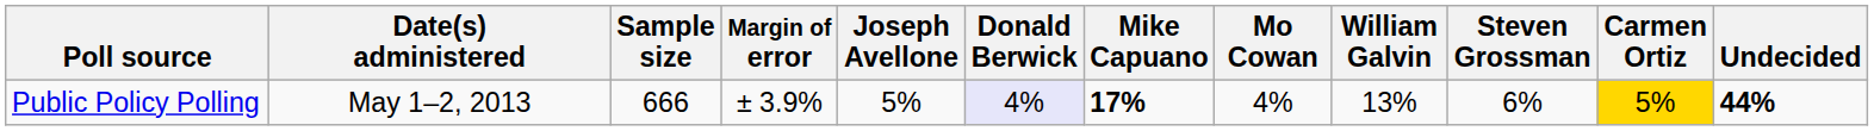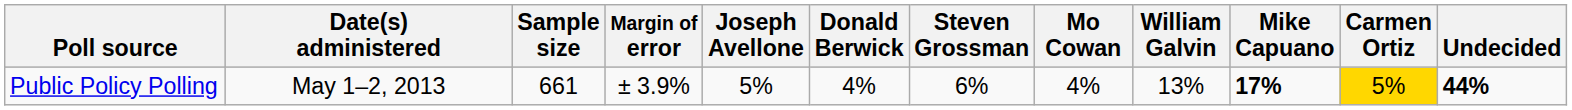columns swapped: Mike Capuano <-> Steven Grossman
Public Policy Polling | Sample size: 666 -> 661
Public Policy Polling | Donald Berwick: lavender background -> no background
